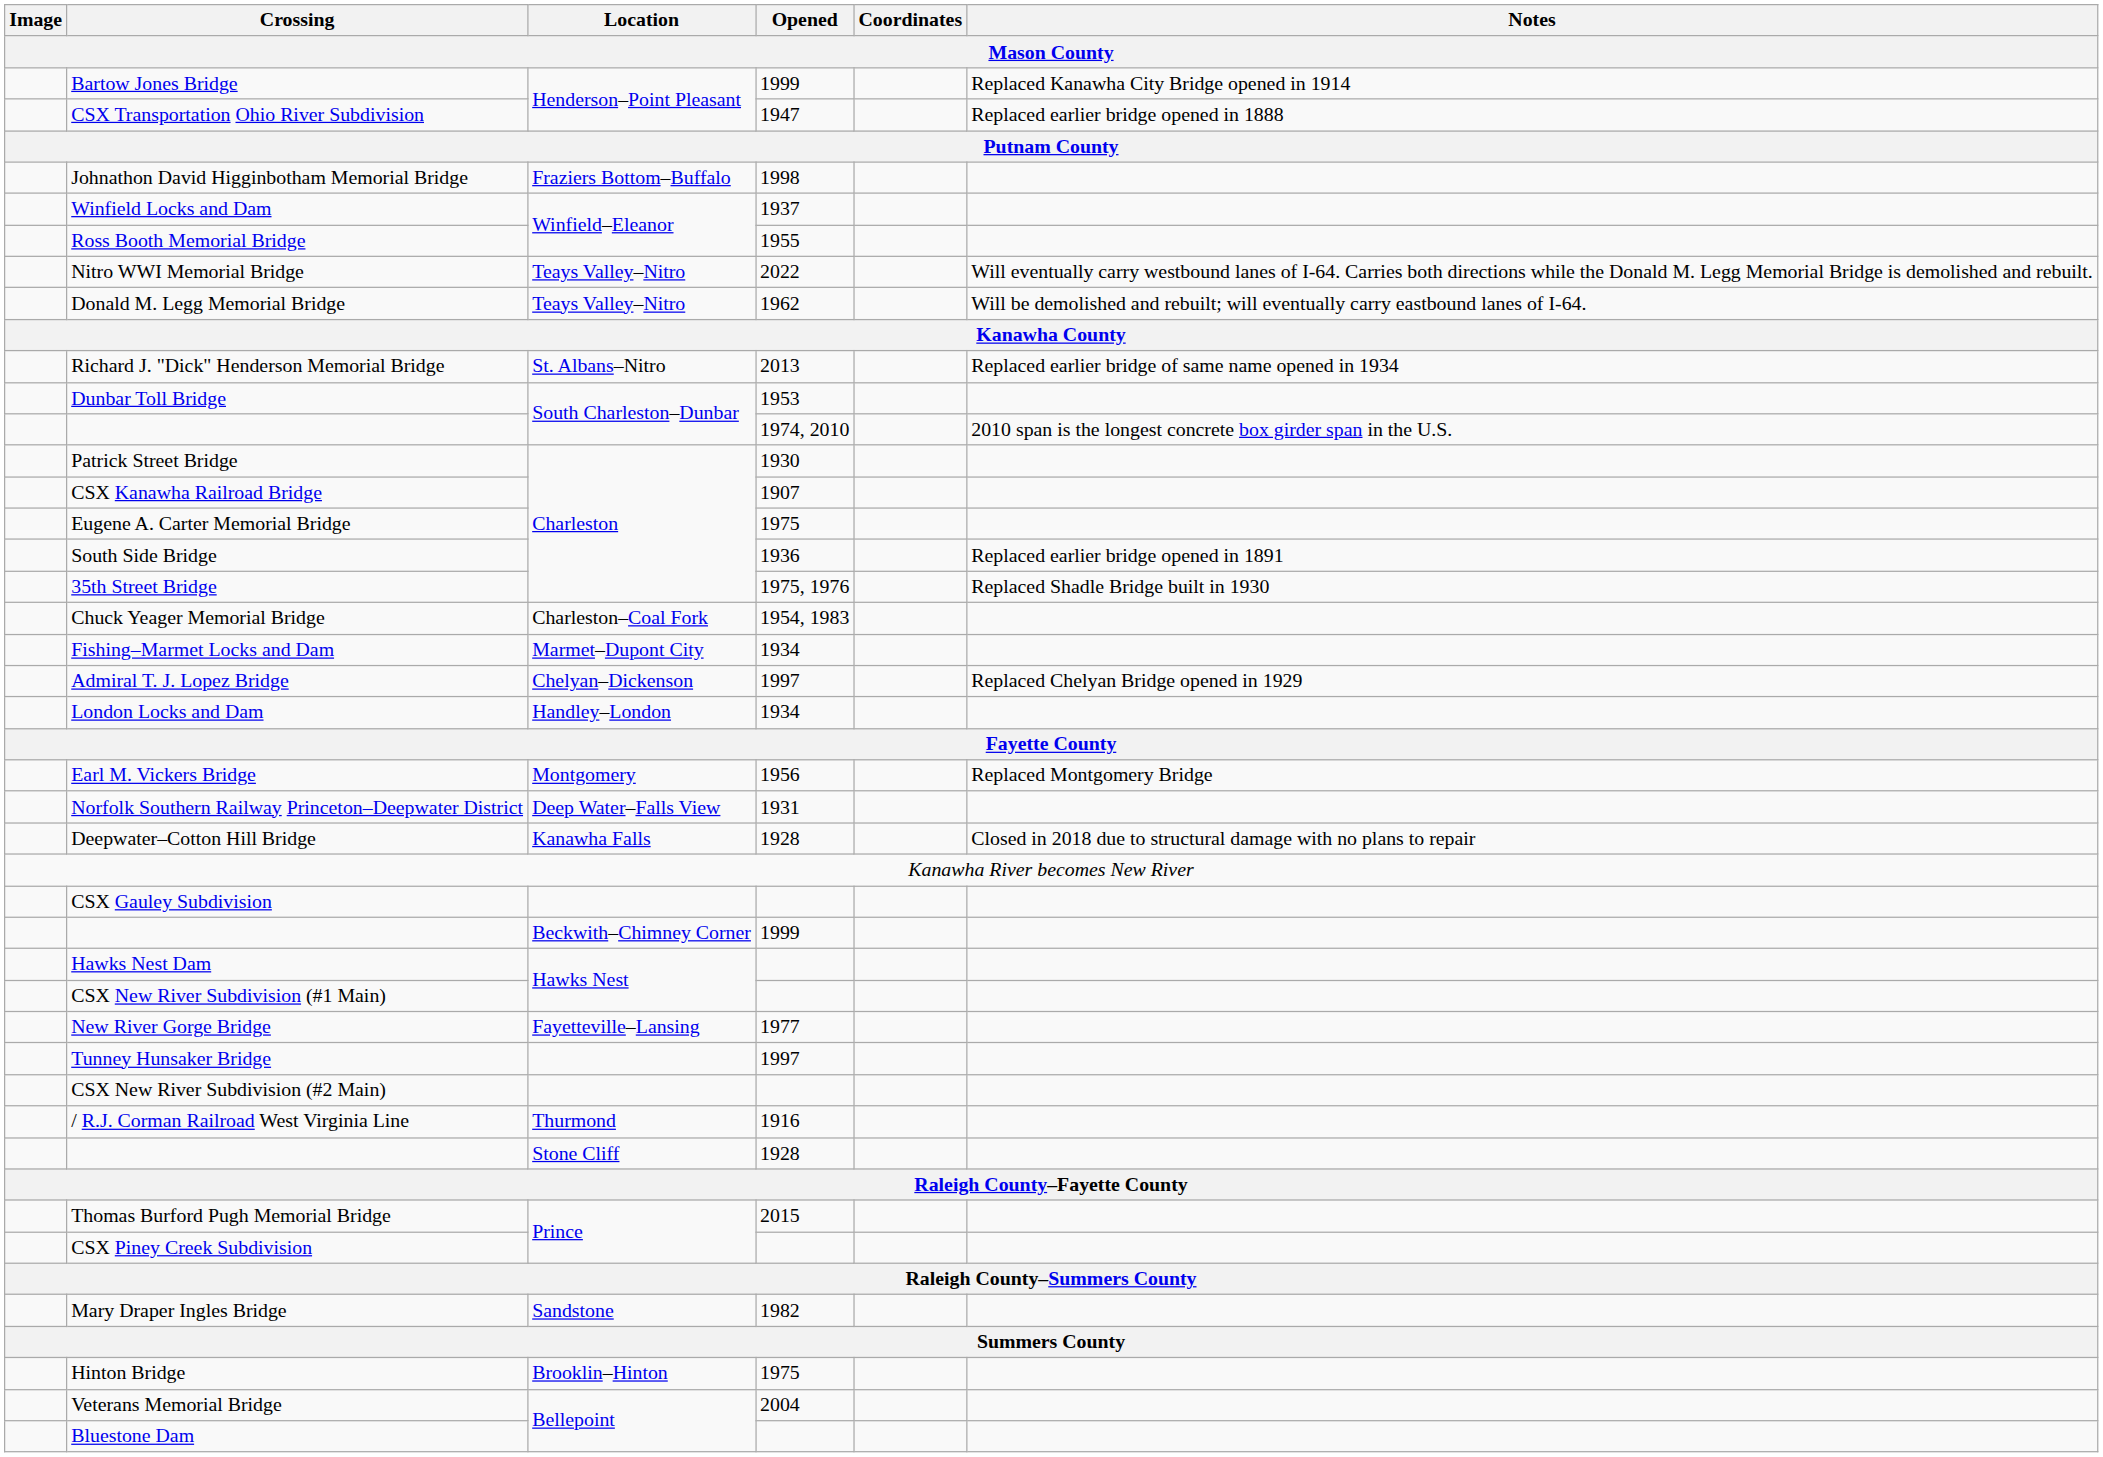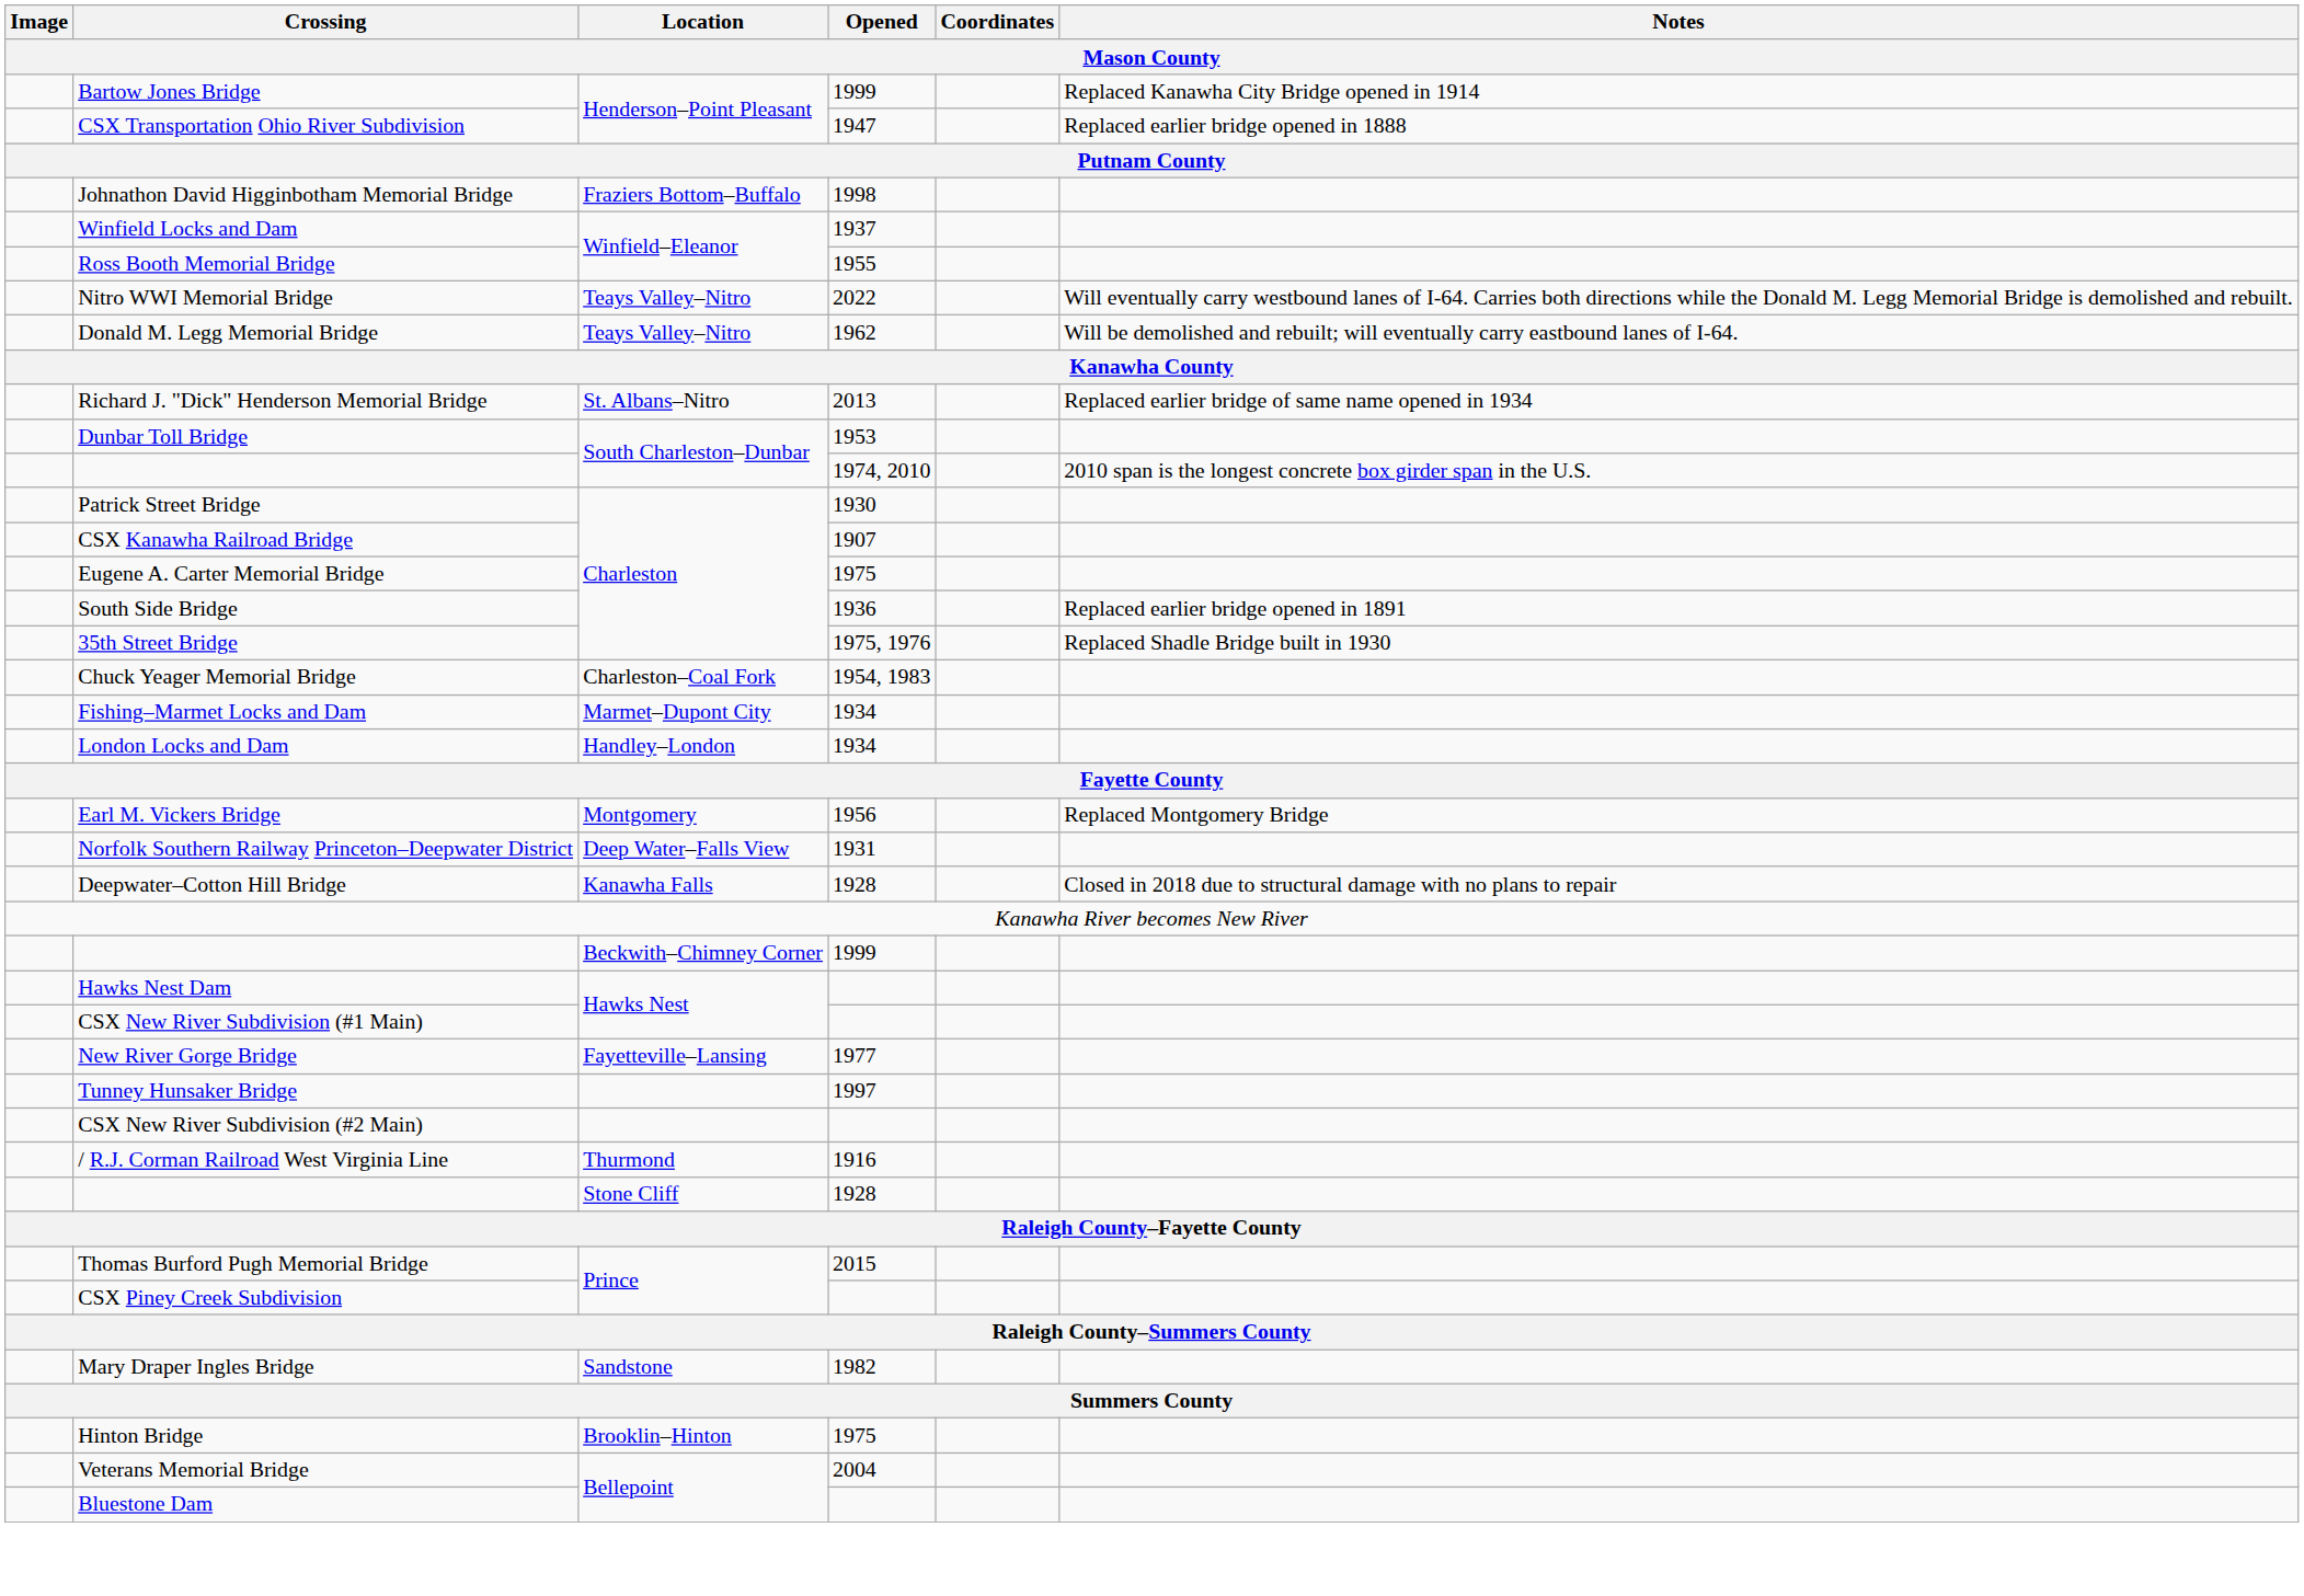- row: Admiral T. J. Lopez Bridge | Chelyan–Dickenson | 1997 | Replaced Chelyan Bridge opened in 1929
- row: CSX Gauley Subdivision
